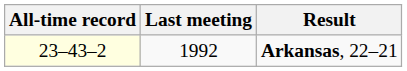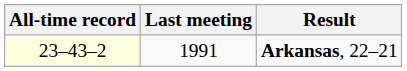Arkansas, 22–21 | Last meeting: 1992 -> 1991
